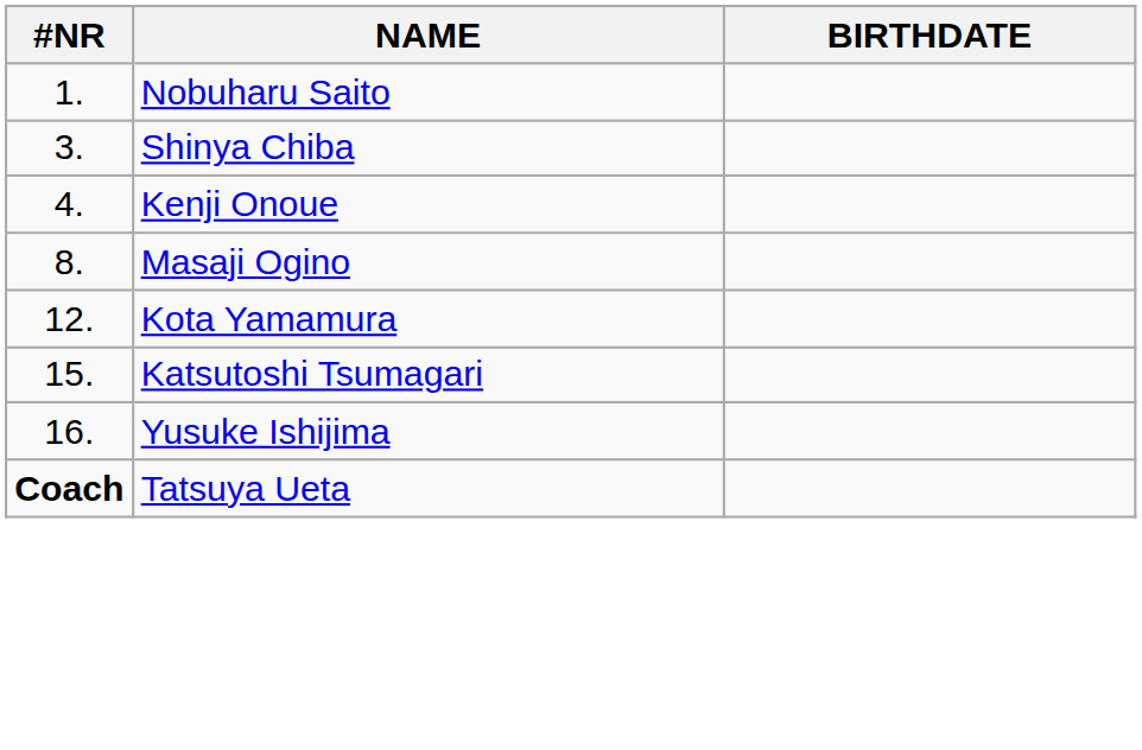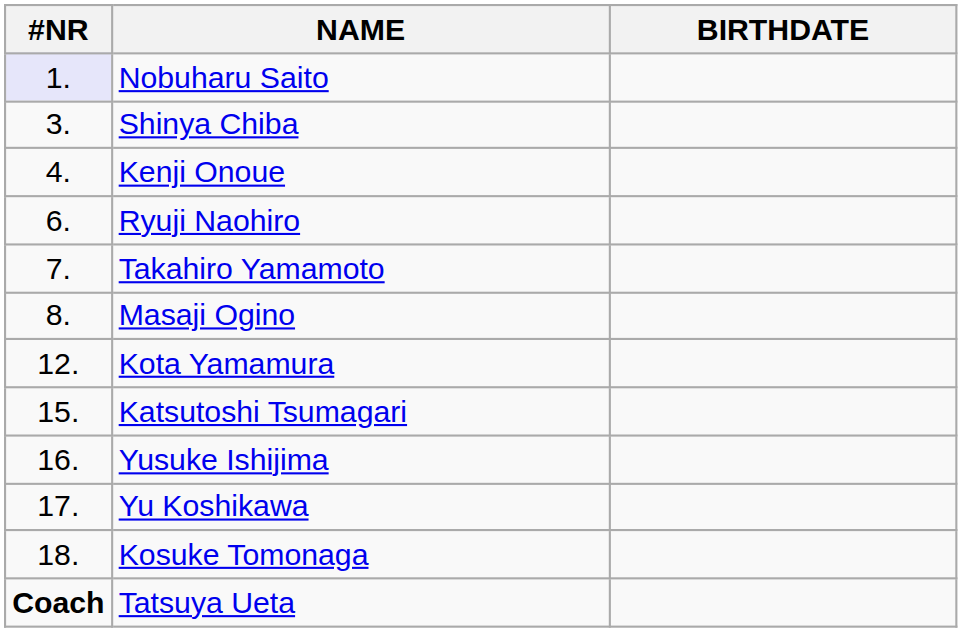Nobuharu Saito | #NR: no background -> lavender background
+ row: 6. | Ryuji Naohiro
+ row: 7. | Takahiro Yamamoto
+ row: 17. | Yu Koshikawa
+ row: 18. | Kosuke Tomonaga
